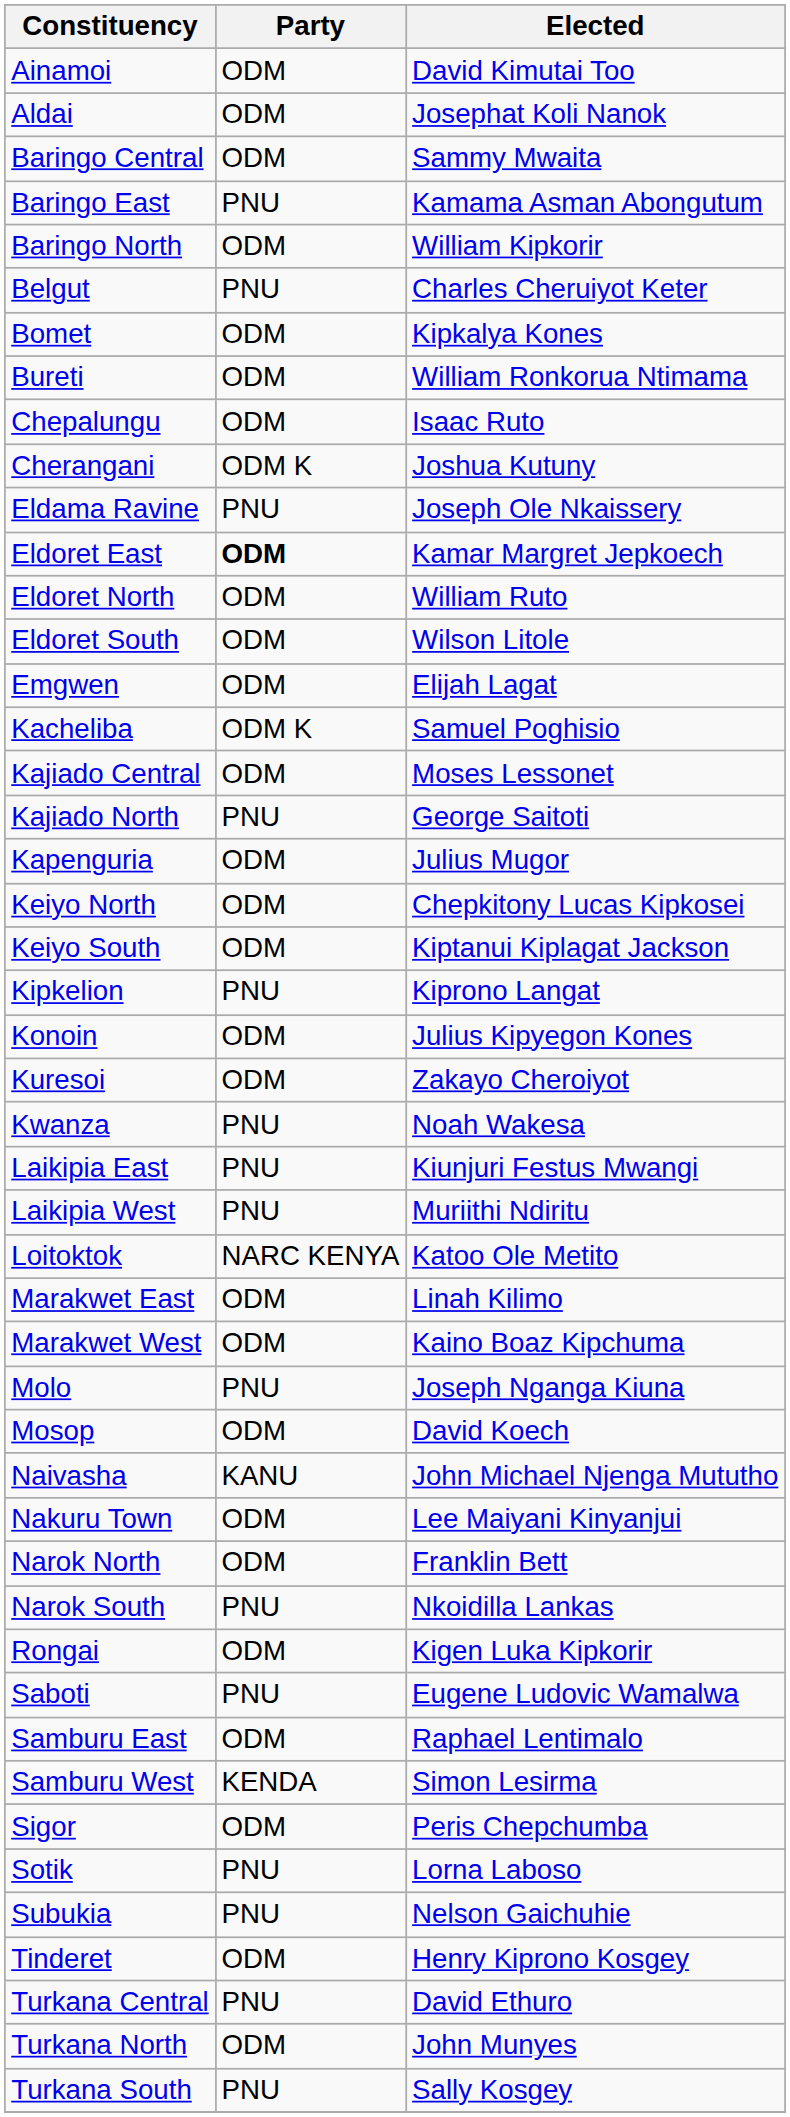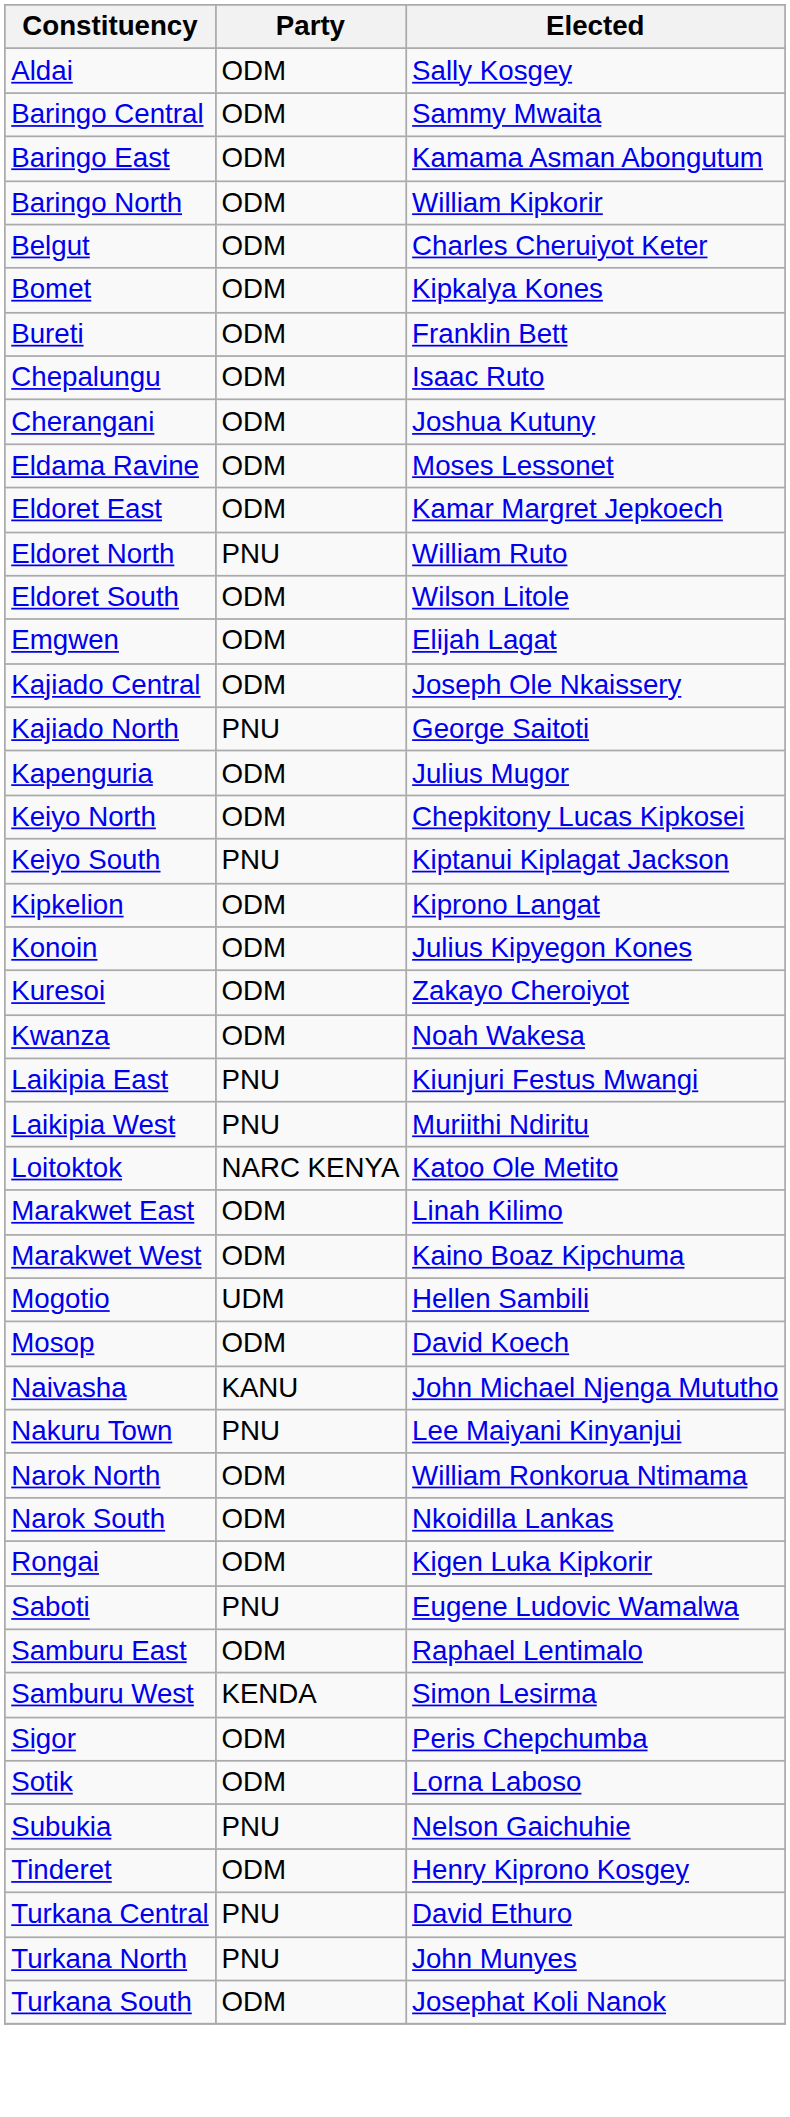- row: Ainamoi | ODM | David Kimutai Too
Aldai | Elected: Josephat Koli Nanok -> Sally Kosgey
Baringo East | Party: PNU -> ODM
Belgut | Party: PNU -> ODM
Bureti | Elected: William Ronkorua Ntimama -> Franklin Bett
Cherangani | Party: ODM K -> ODM
Eldama Ravine | Party: PNU -> ODM
Eldama Ravine | Elected: Joseph Ole Nkaissery -> Moses Lessonet
Eldoret East | Party: bold -> normal
Eldoret North | Party: ODM -> PNU
- row: Kacheliba | ODM K | Samuel Poghisio
Kajiado Central | Elected: Moses Lessonet -> Joseph Ole Nkaissery
Keiyo South | Party: ODM -> PNU
Kipkelion | Party: PNU -> ODM
Kwanza | Party: PNU -> ODM
+ row: Mogotio | UDM | Hellen Sambili
- row: Molo | PNU | Joseph Nganga Kiuna
Nakuru Town | Party: ODM -> PNU
Narok North | Elected: Franklin Bett -> William Ronkorua Ntimama
Narok South | Party: PNU -> ODM
Sotik | Party: PNU -> ODM
Turkana North | Party: ODM -> PNU
Turkana South | Party: PNU -> ODM
Turkana South | Elected: Sally Kosgey -> Josephat Koli Nanok
